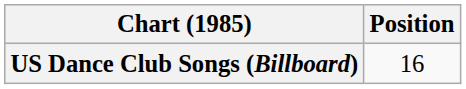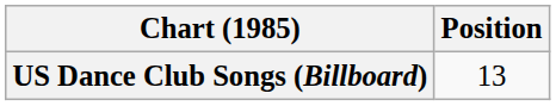US Dance Club Songs (Billboard) | Position: 16 -> 13
